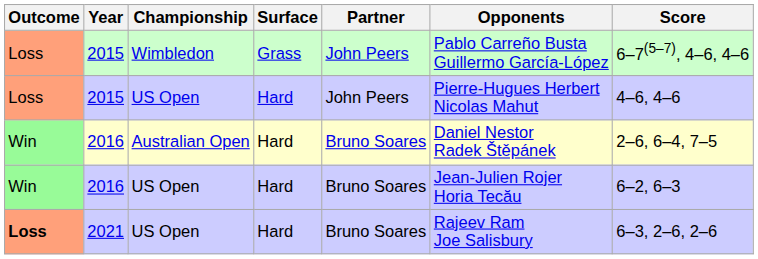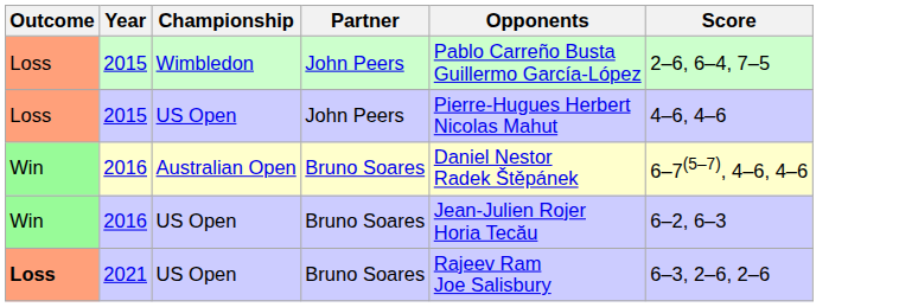- column: Surface | Grass | Hard | Hard | Hard | Hard
2015 / Wimbledon | Score: 6–7(5–7), 4–6, 4–6 -> 2–6, 6–4, 7–5
2016 / Australian Open | Score: 2–6, 6–4, 7–5 -> 6–7(5–7), 4–6, 4–6
